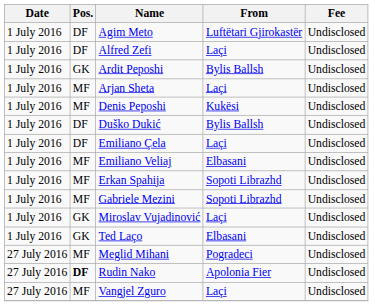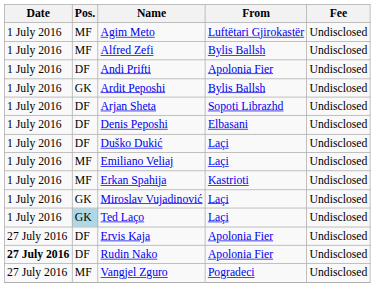Agim Meto | Pos.: DF -> MF
Alfred Zefi | Pos.: DF -> MF
Alfred Zefi | From: Laçi -> Bylis Ballsh
+ row: 1 July 2016 | DF | Andi Prifti | Apolonia Fier | Undisclosed
Arjan Sheta | Pos.: MF -> DF
Arjan Sheta | From: Laçi -> Sopoti Librazhd
Denis Peposhi | Pos.: MF -> DF
Denis Peposhi | From: Kukësi -> Elbasani
Duško Dukić | From: Bylis Ballsh -> Laçi
- row: 1 July 2016 | DF | Emiliano Çela | Laçi | Undisclosed
Emiliano Veliaj | From: Elbasani -> Laçi
Erkan Spahija | From: Sopoti Librazhd -> Kastrioti
- row: 1 July 2016 | MF | Gabriele Mezini | Sopoti Librazhd | Undisclosed
Ted Laço | Pos.: no background -> lightblue background
Ted Laço | From: Elbasani -> Laçi
+ row: 27 July 2016 | DF | Ervis Kaja | Apolonia Fier | Undisclosed
- row: 27 July 2016 | MF | Meglid Mihani | Pogradeci | Undisclosed
Rudin Nako | Date: normal -> bold
Rudin Nako | Pos.: bold -> normal
Vangjel Zguro | From: Laçi -> Pogradeci
